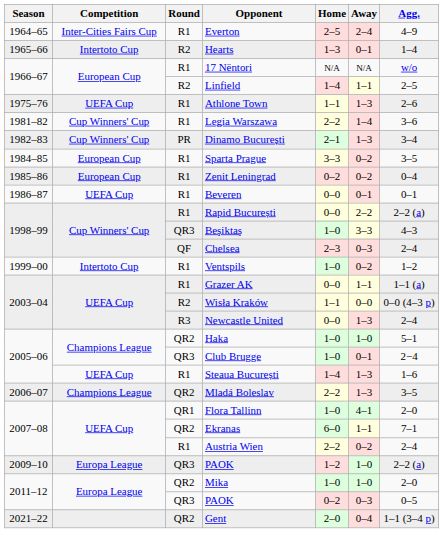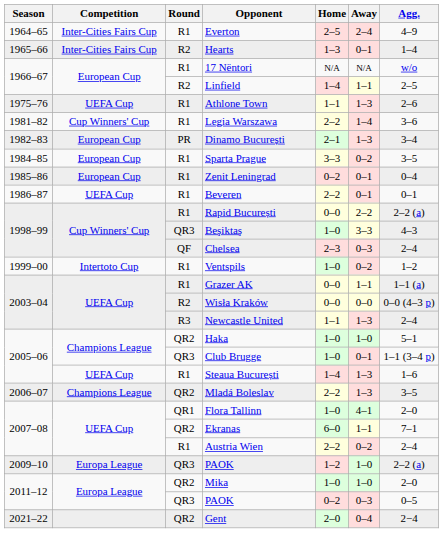Hearts | Competition: Intertoto Cup -> Inter-Cities Fairs Cup
Dinamo București | Competition: Cup Winners' Cup -> European Cup
Zenit Leningrad | Away: 0–2 -> 0–1
Beveren | Home: 0–0 -> 2–2
Wisła Kraków | Home: 1–1 -> 0–0
Newcastle United | Home: 0–0 -> 1–1
Club Brugge | Agg.: 2−4 -> 1–1 (3–4 p)
Gent | Agg.: 1–1 (3–4 p) -> 2−4
